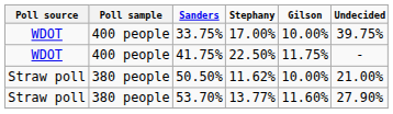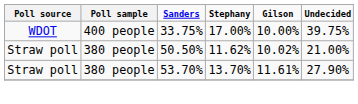- row: WDOT | 400 people | 41.75% | 22.50% | 11.75% | -
50.50% | column 5: 10.00% -> 10.02%
53.70% | column 4: 13.77% -> 13.70%
53.70% | column 5: 11.60% -> 11.61%
